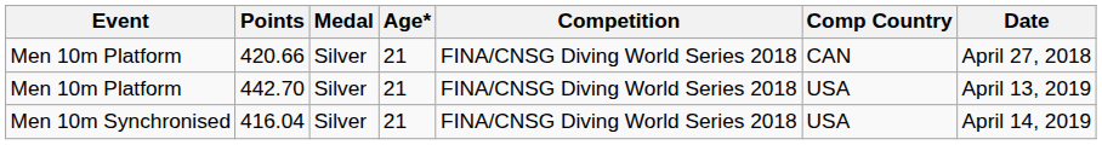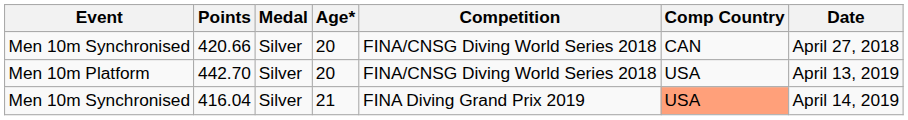420.66 | Event: Men 10m Platform -> Men 10m Synchronised
420.66 | Age*: 21 -> 20
442.70 | Age*: 21 -> 20
416.04 | Competition: FINA/CNSG Diving World Series 2018 -> FINA Diving Grand Prix 2019
416.04 | Comp Country: no background -> lightsalmon background
